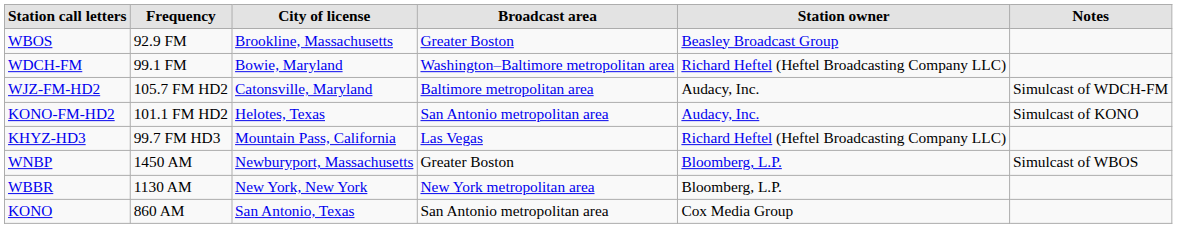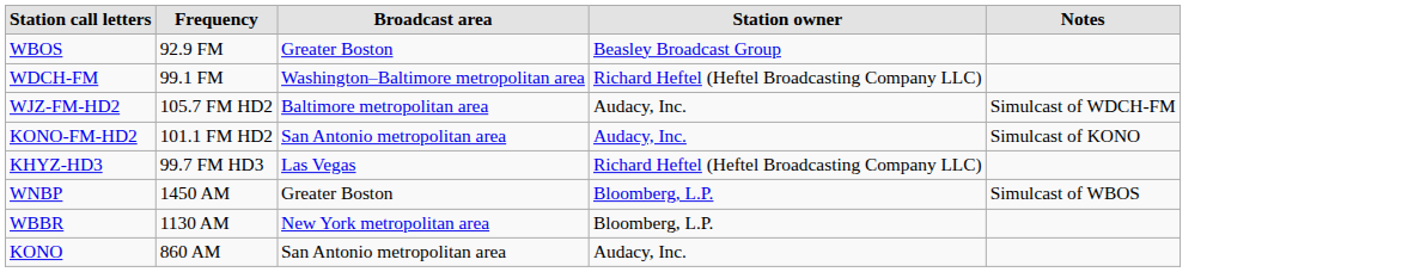- column: City of license | Brookline, Massachusetts | Bowie, Maryland | Catonsville, Maryland | Helotes, Texas | Mountain Pass, California | Newburyport, Massachusetts | New York, New York | San Antonio, Texas
KONO | Station owner: Cox Media Group -> Audacy, Inc.
